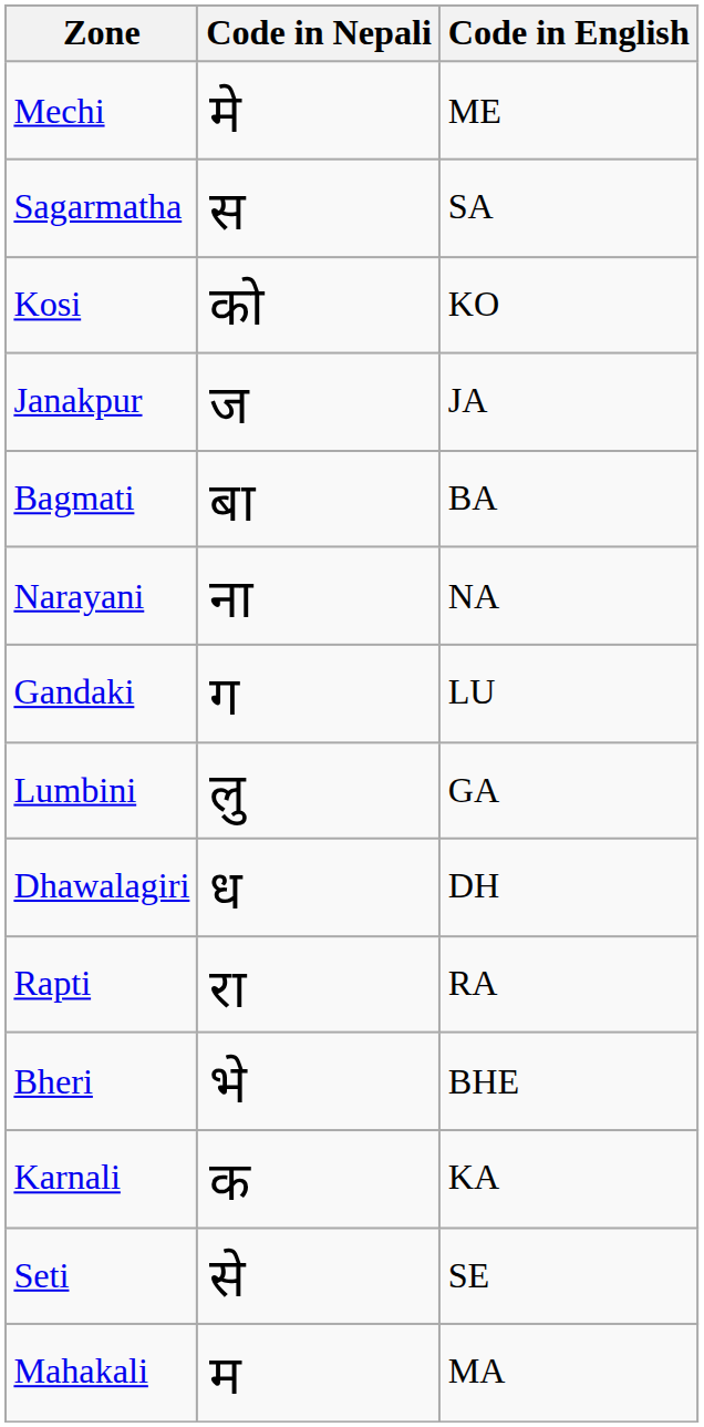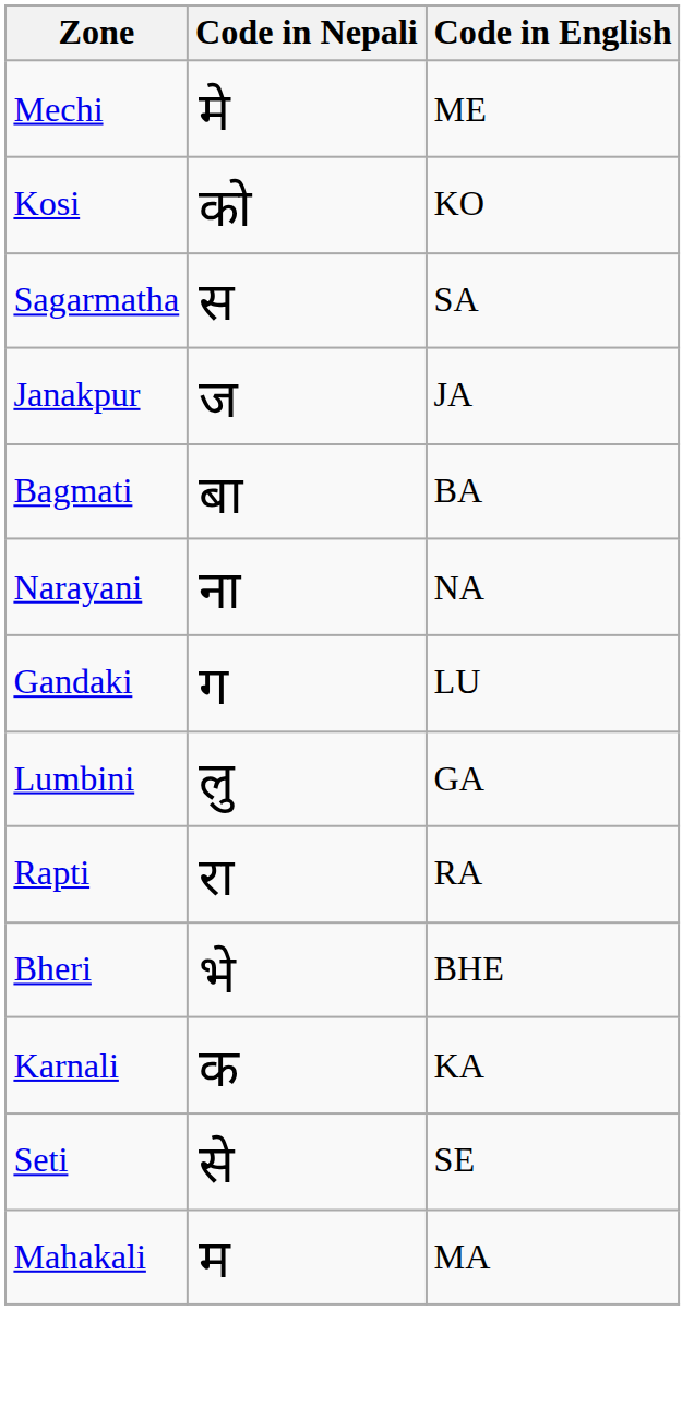rows swapped: Kosi <-> Sagarmatha
- row: Dhawalagiri | ध | DH
